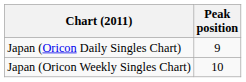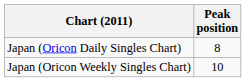Japan (Oricon Daily Singles Chart) | Peak position: 9 -> 8
